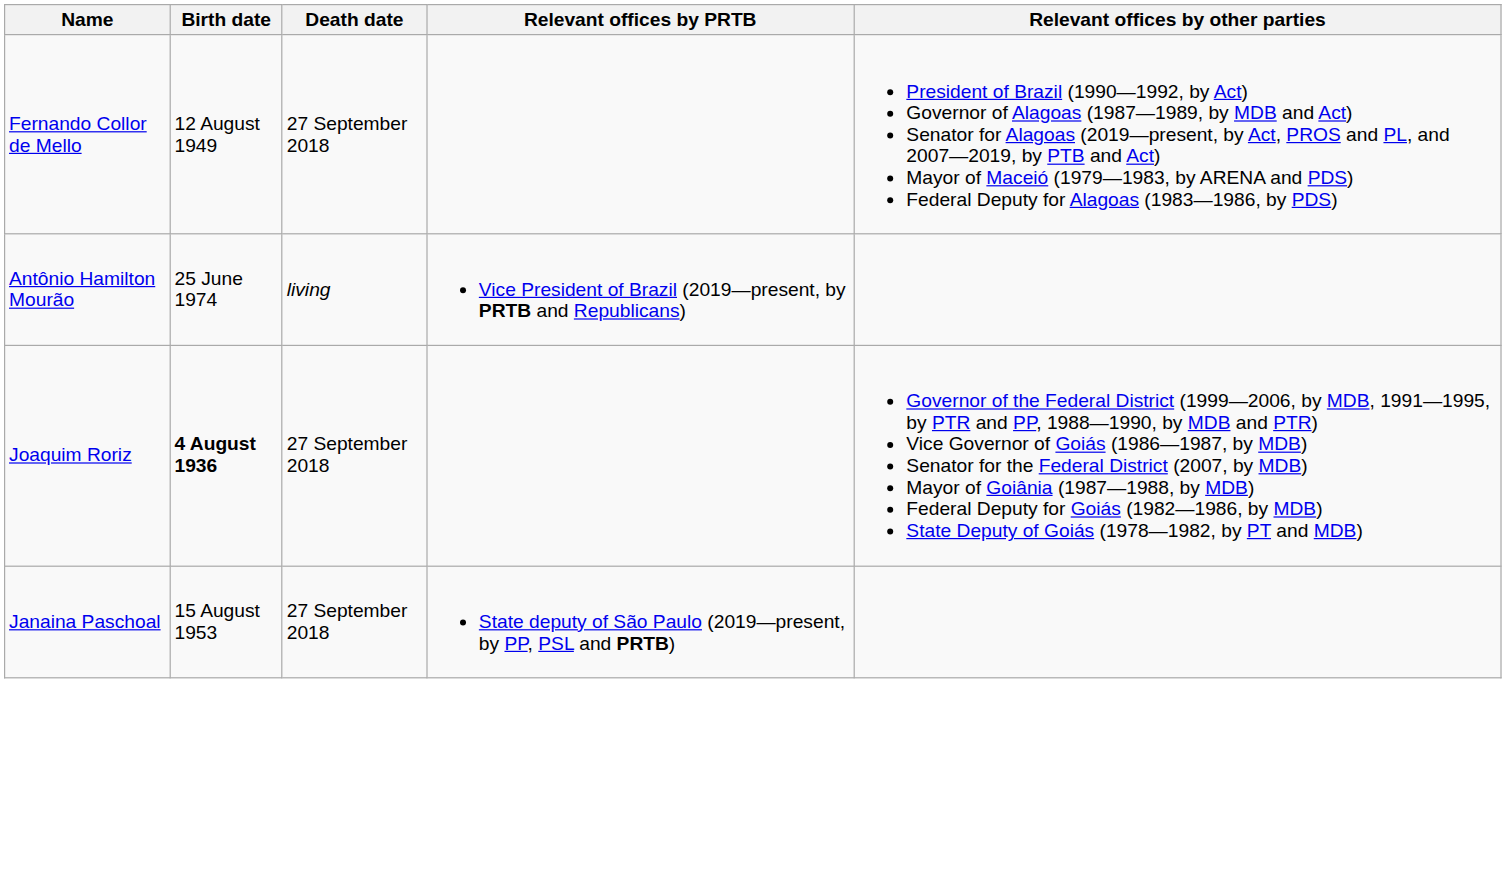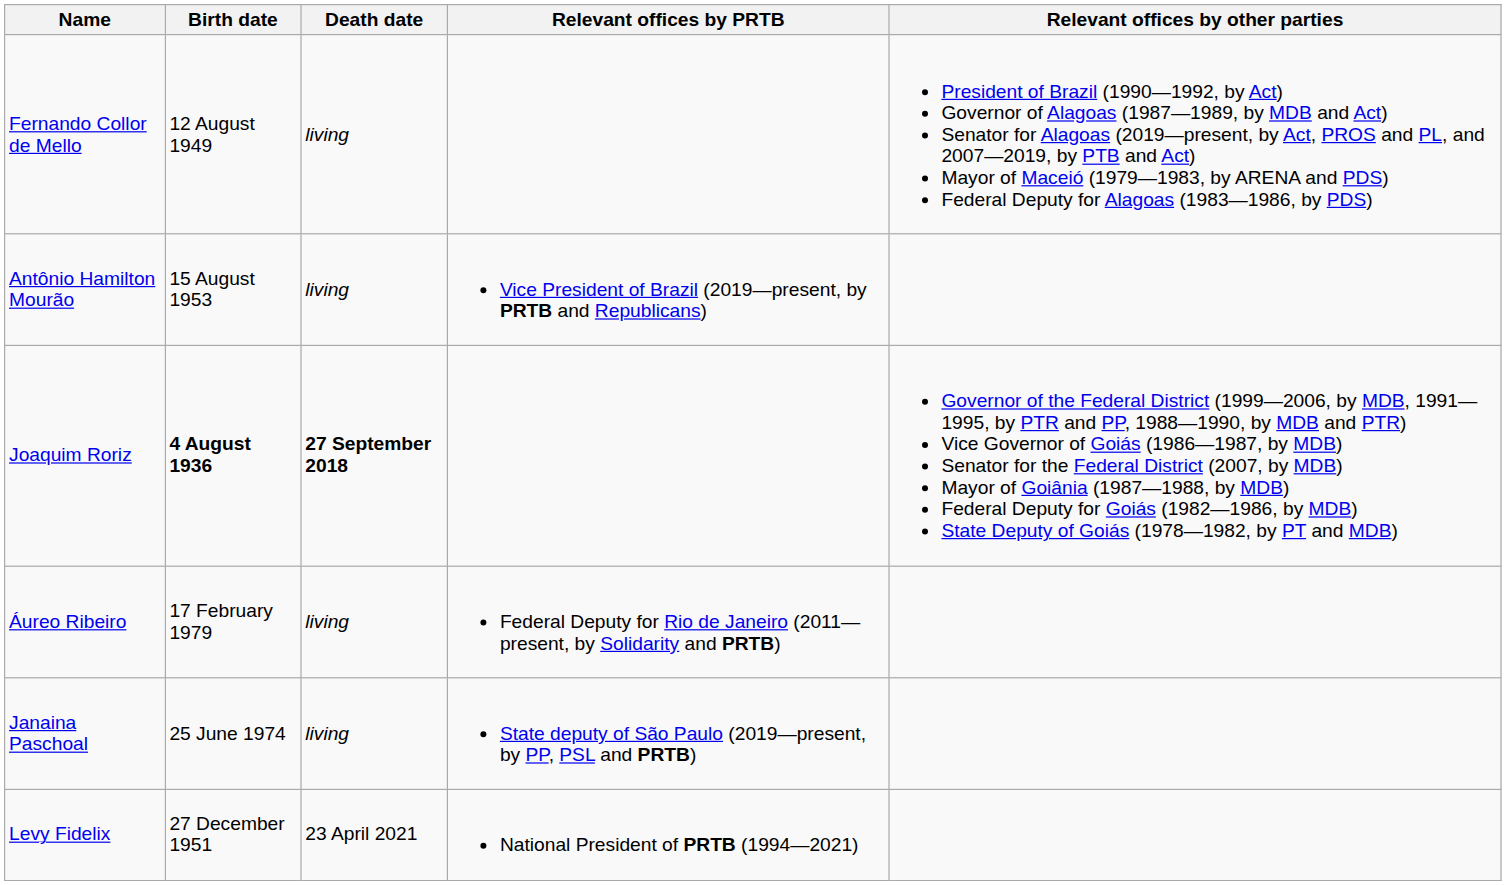Fernando Collor de Mello | Death date: 27 September 2018 -> living
Antônio Hamilton Mourão | Birth date: 25 June 1974 -> 15 August 1953
Joaquim Roriz | Death date: normal -> bold
+ row: Áureo Ribeiro | 17 February 1979 | living | Federal Deputy for Rio de Janeiro (2011—present, by Solidarity and PRTB)
Janaina Paschoal | Birth date: 15 August 1953 -> 25 June 1974
Janaina Paschoal | Death date: 27 September 2018 -> living
+ row: Levy Fidelix | 27 December 1951 | 23 April 2021 | National President of PRTB (1994—2021)
